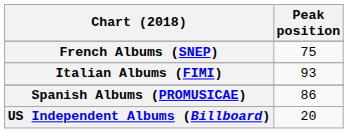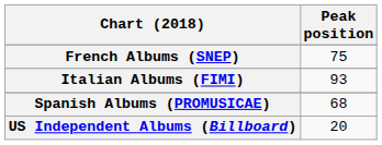Spanish Albums (PROMUSICAE) | Peak position: 86 -> 68
